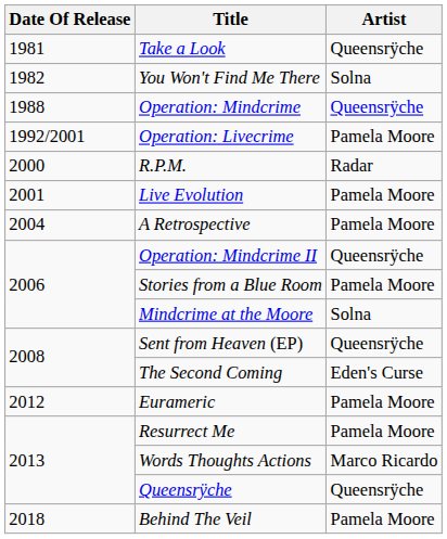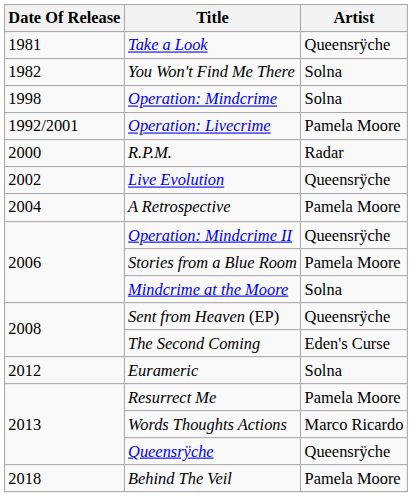Operation: Mindcrime | Date Of Release: 1988 -> 1998
Operation: Mindcrime | Artist: Queensrÿche -> Solna
Live Evolution | Date Of Release: 2001 -> 2002
Live Evolution | Artist: Pamela Moore -> Queensrÿche
Eurameric | Artist: Pamela Moore -> Solna
